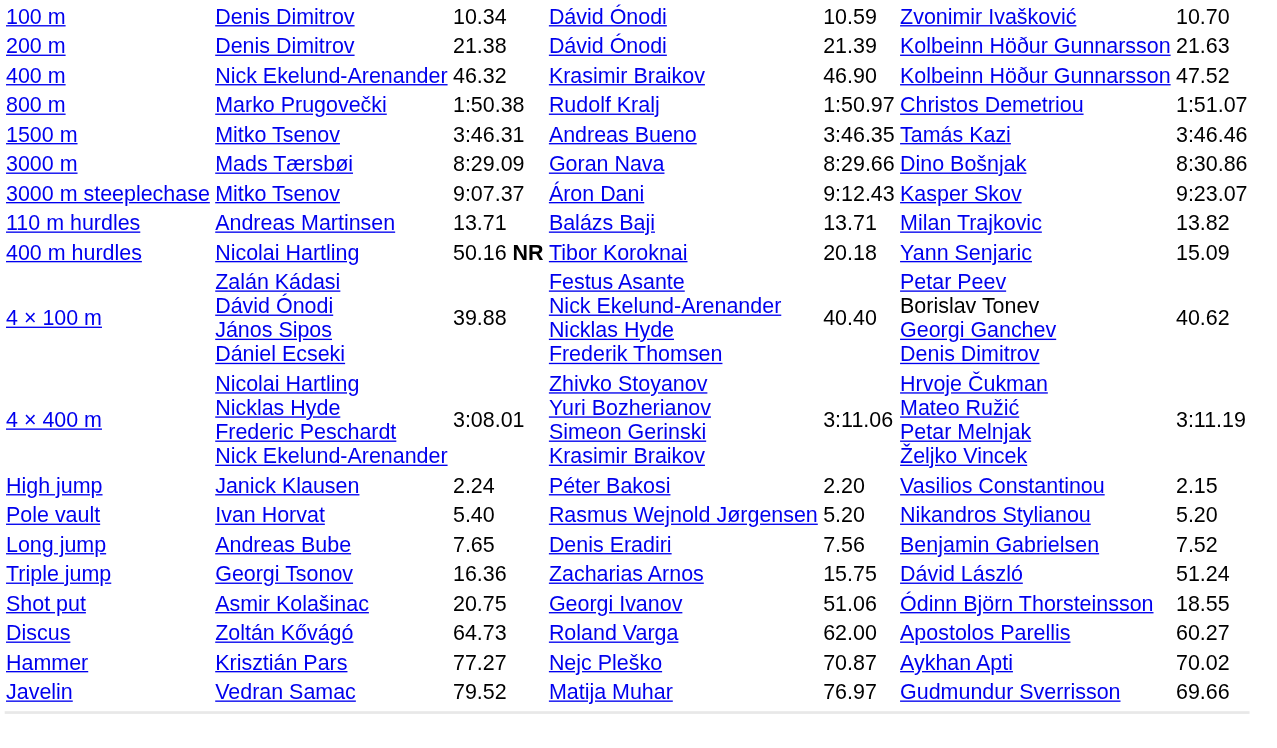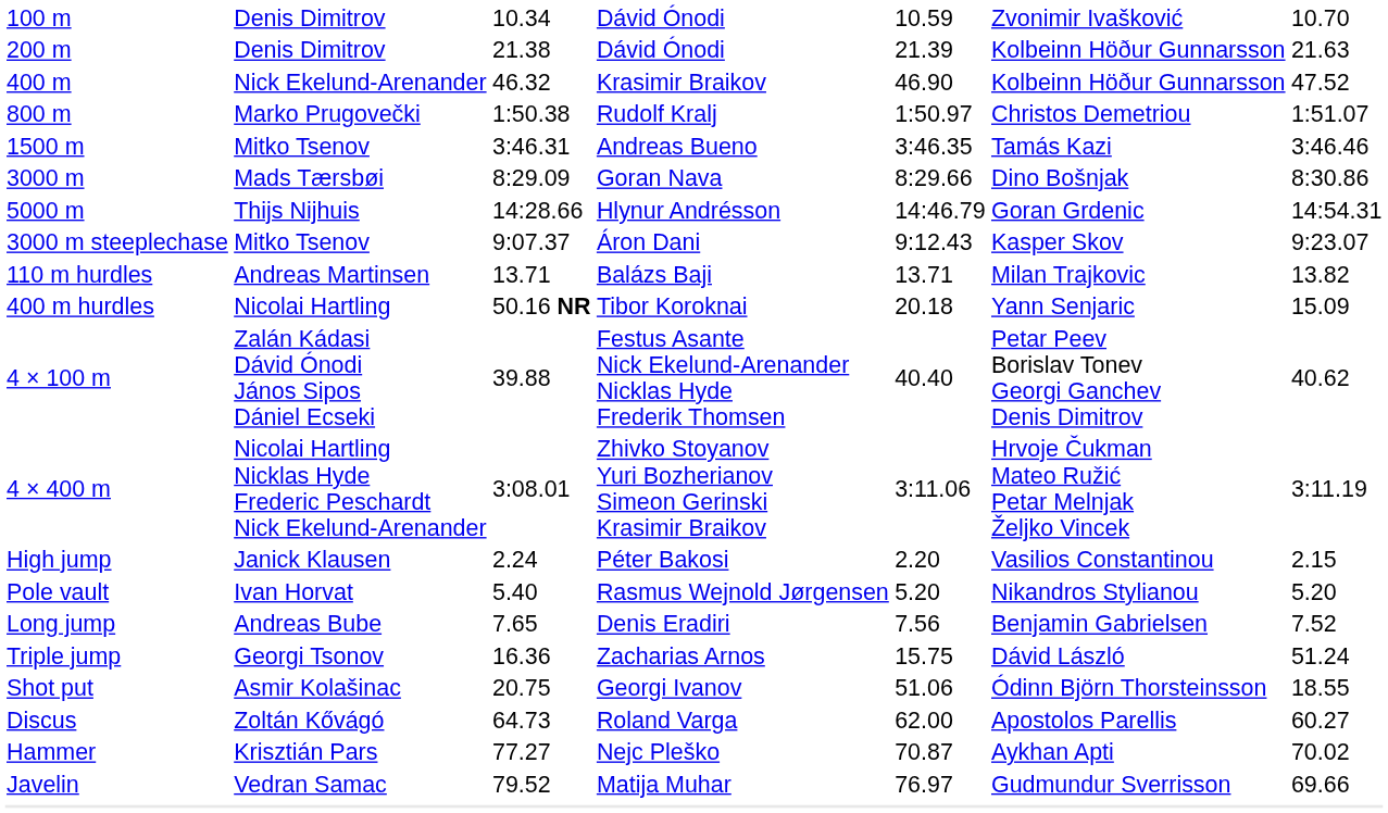+ row: 5000 m | Thijs Nijhuis | 14:28.66 | Hlynur Andrésson | 14:46.79 | Goran Grdenic | 14:54.31
